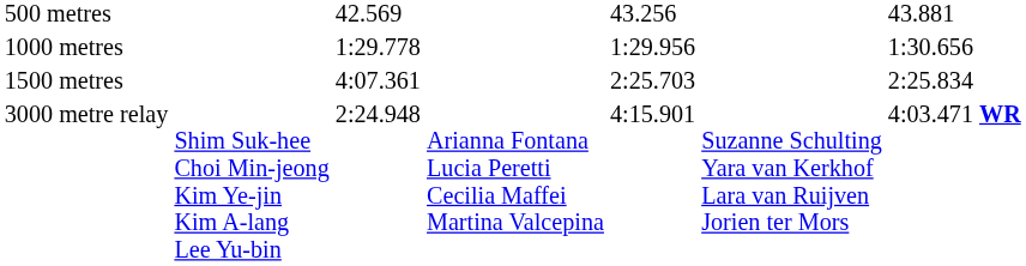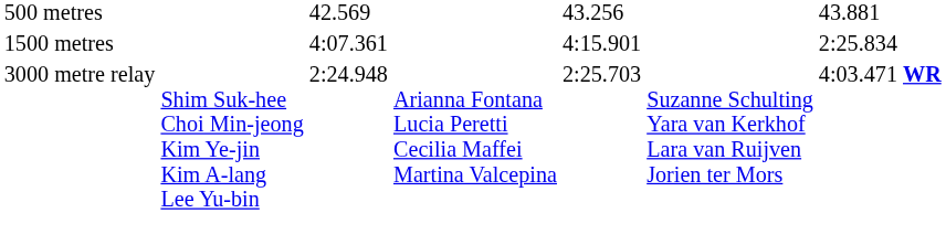- row: 1000 metres | 1:29.778 | 1:29.956 | 1:30.656
1500 metres | column 5: 2:25.703 -> 4:15.901
3000 metre relay | column 5: 4:15.901 -> 2:25.703
